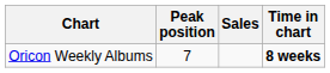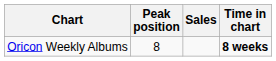Oricon Weekly Albums | Peak position: 7 -> 8
